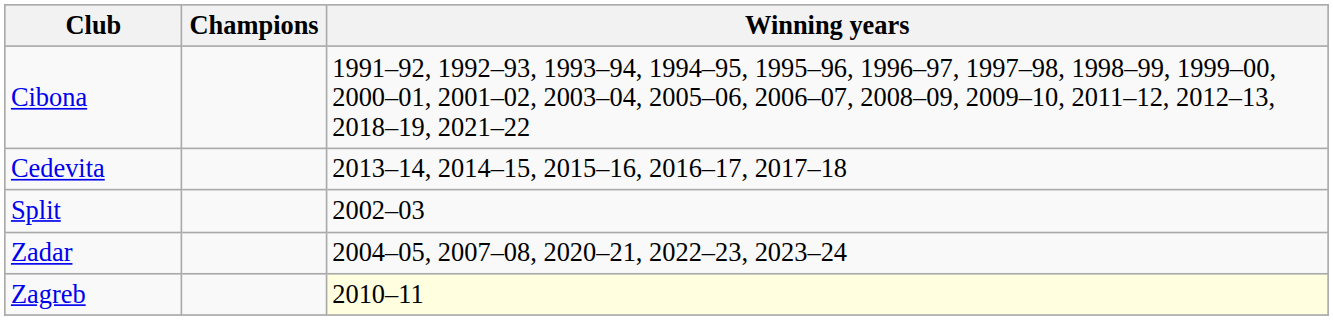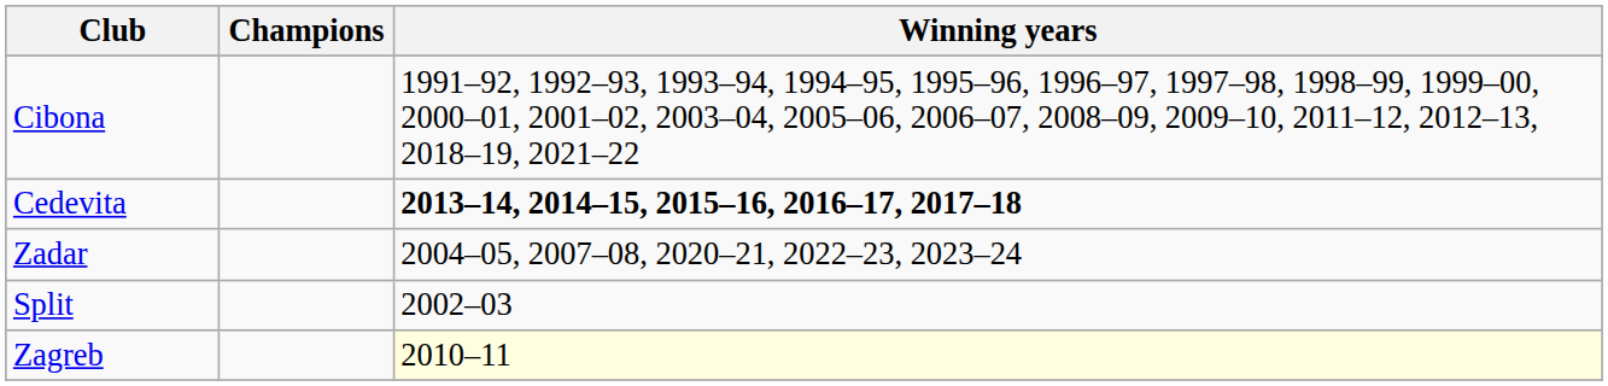Cedevita | Winning years: normal -> bold
rows swapped: Zadar <-> Split
